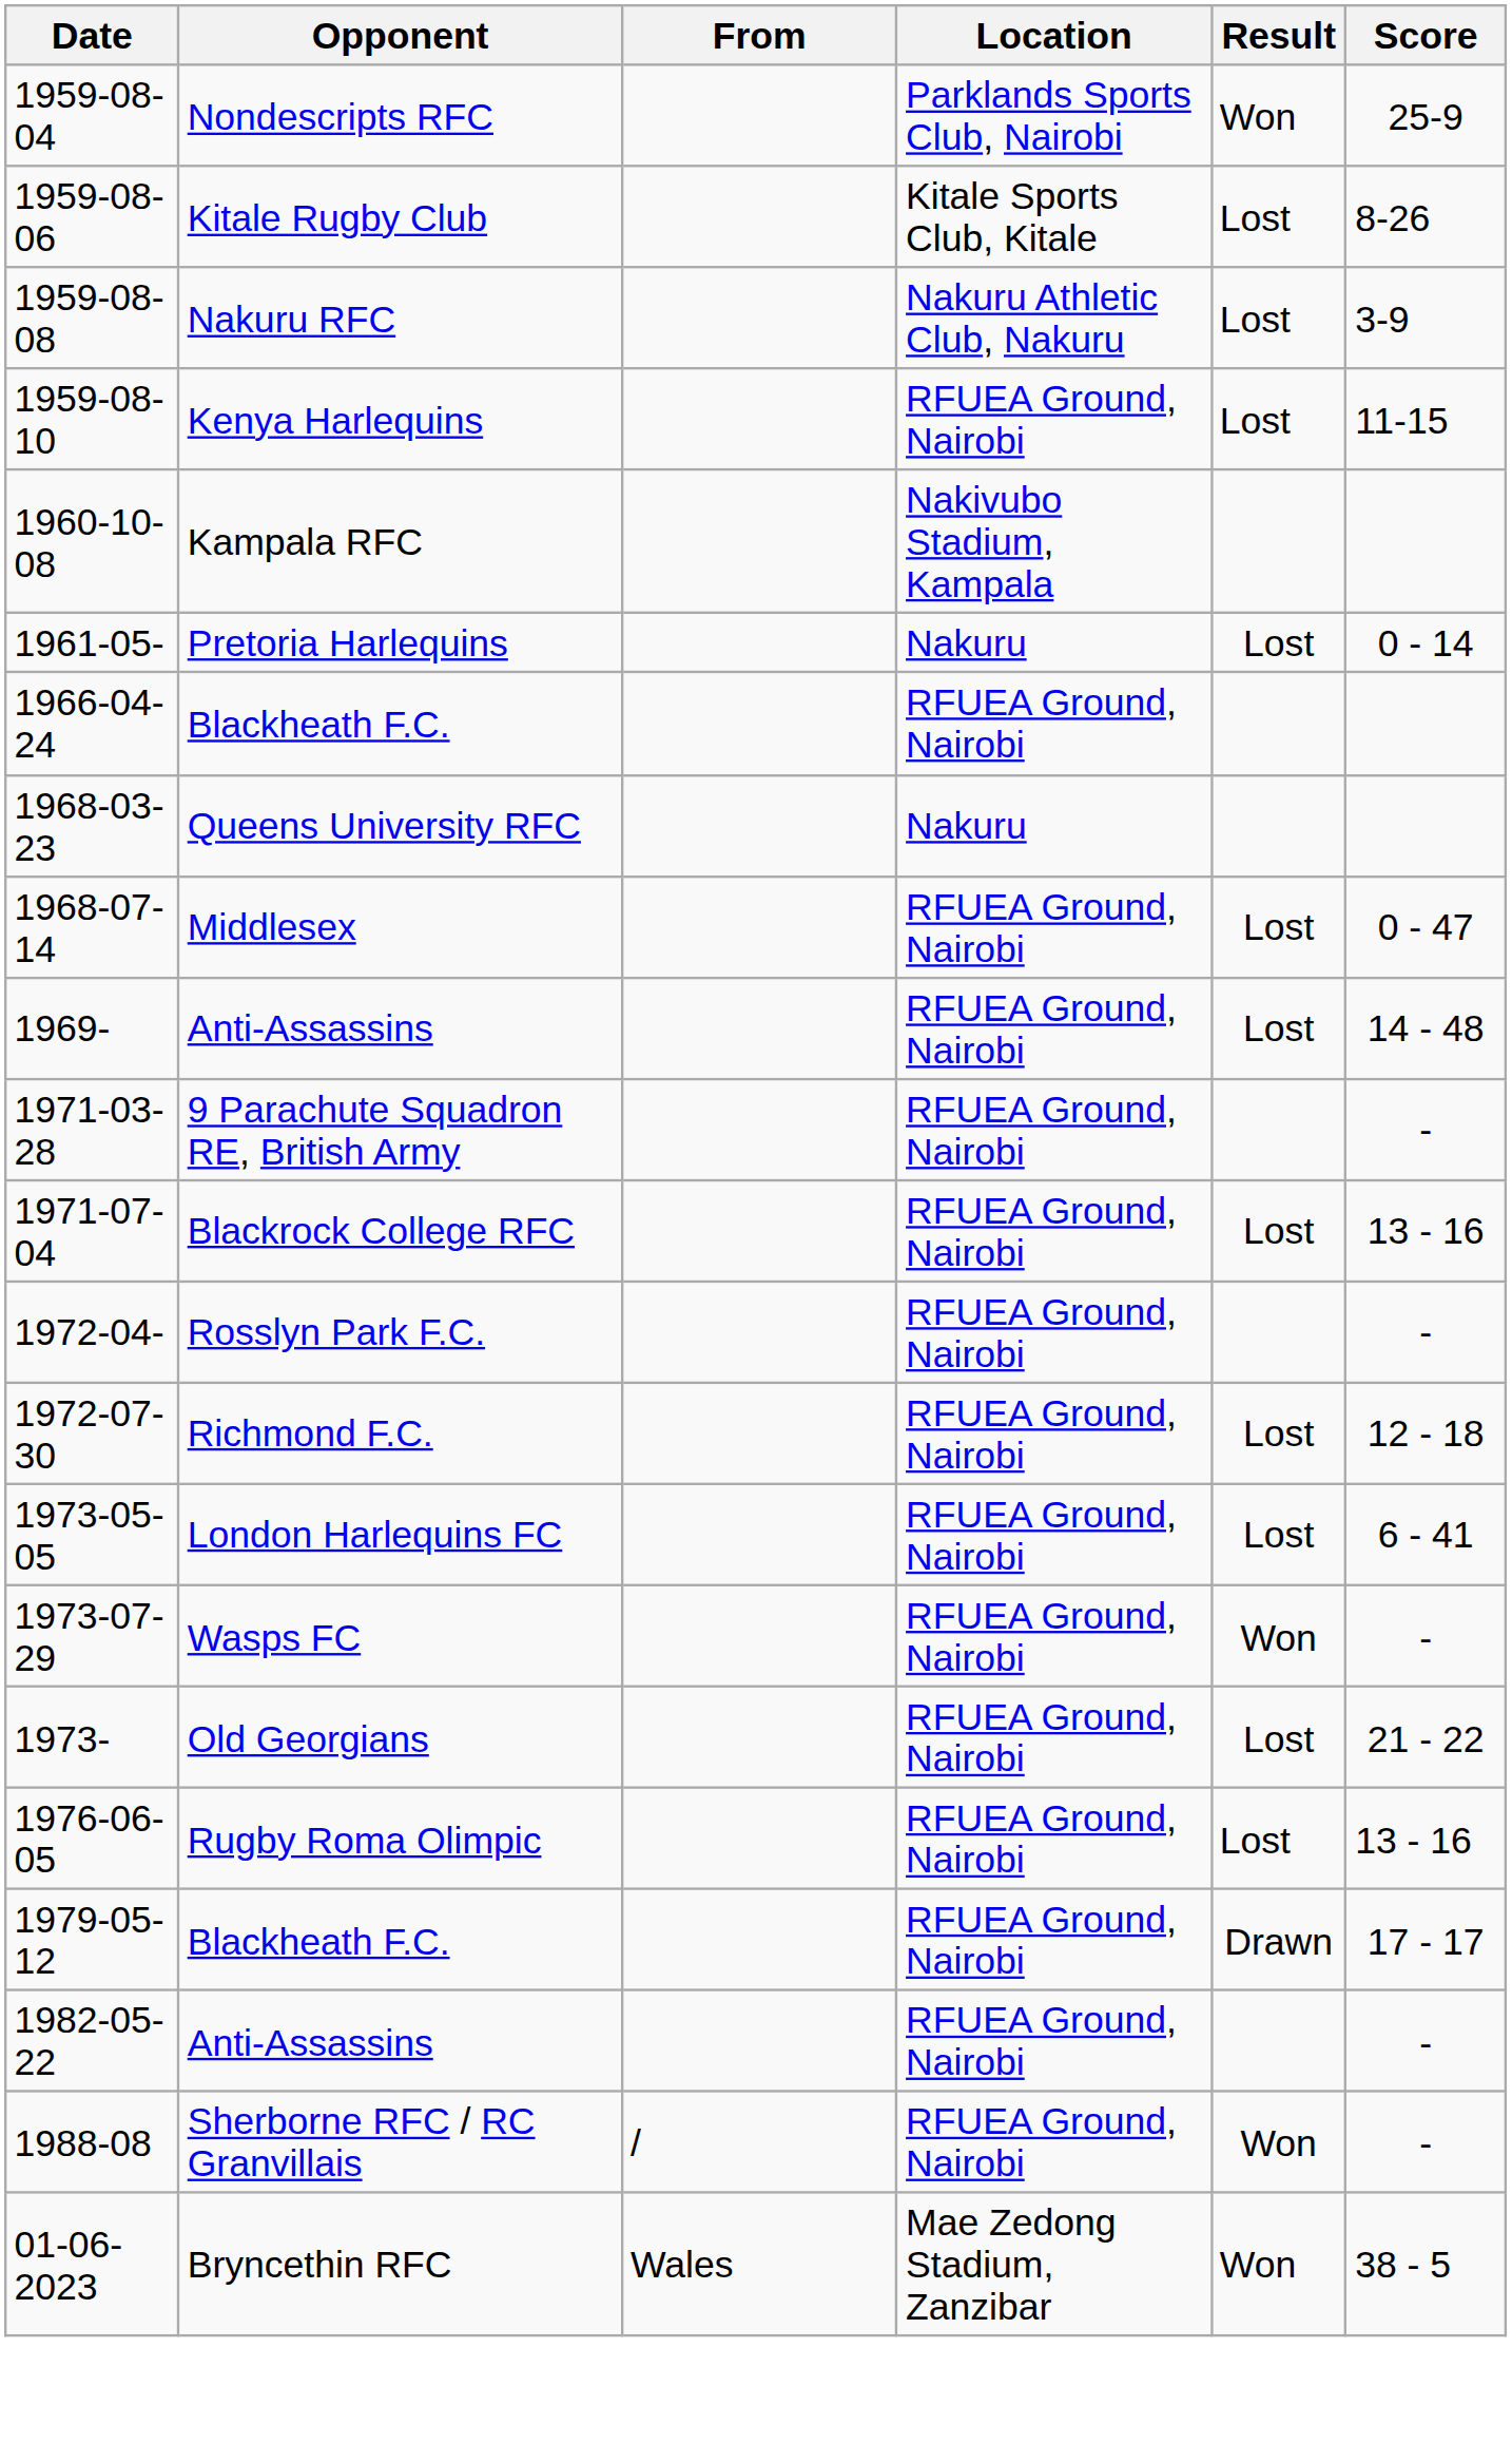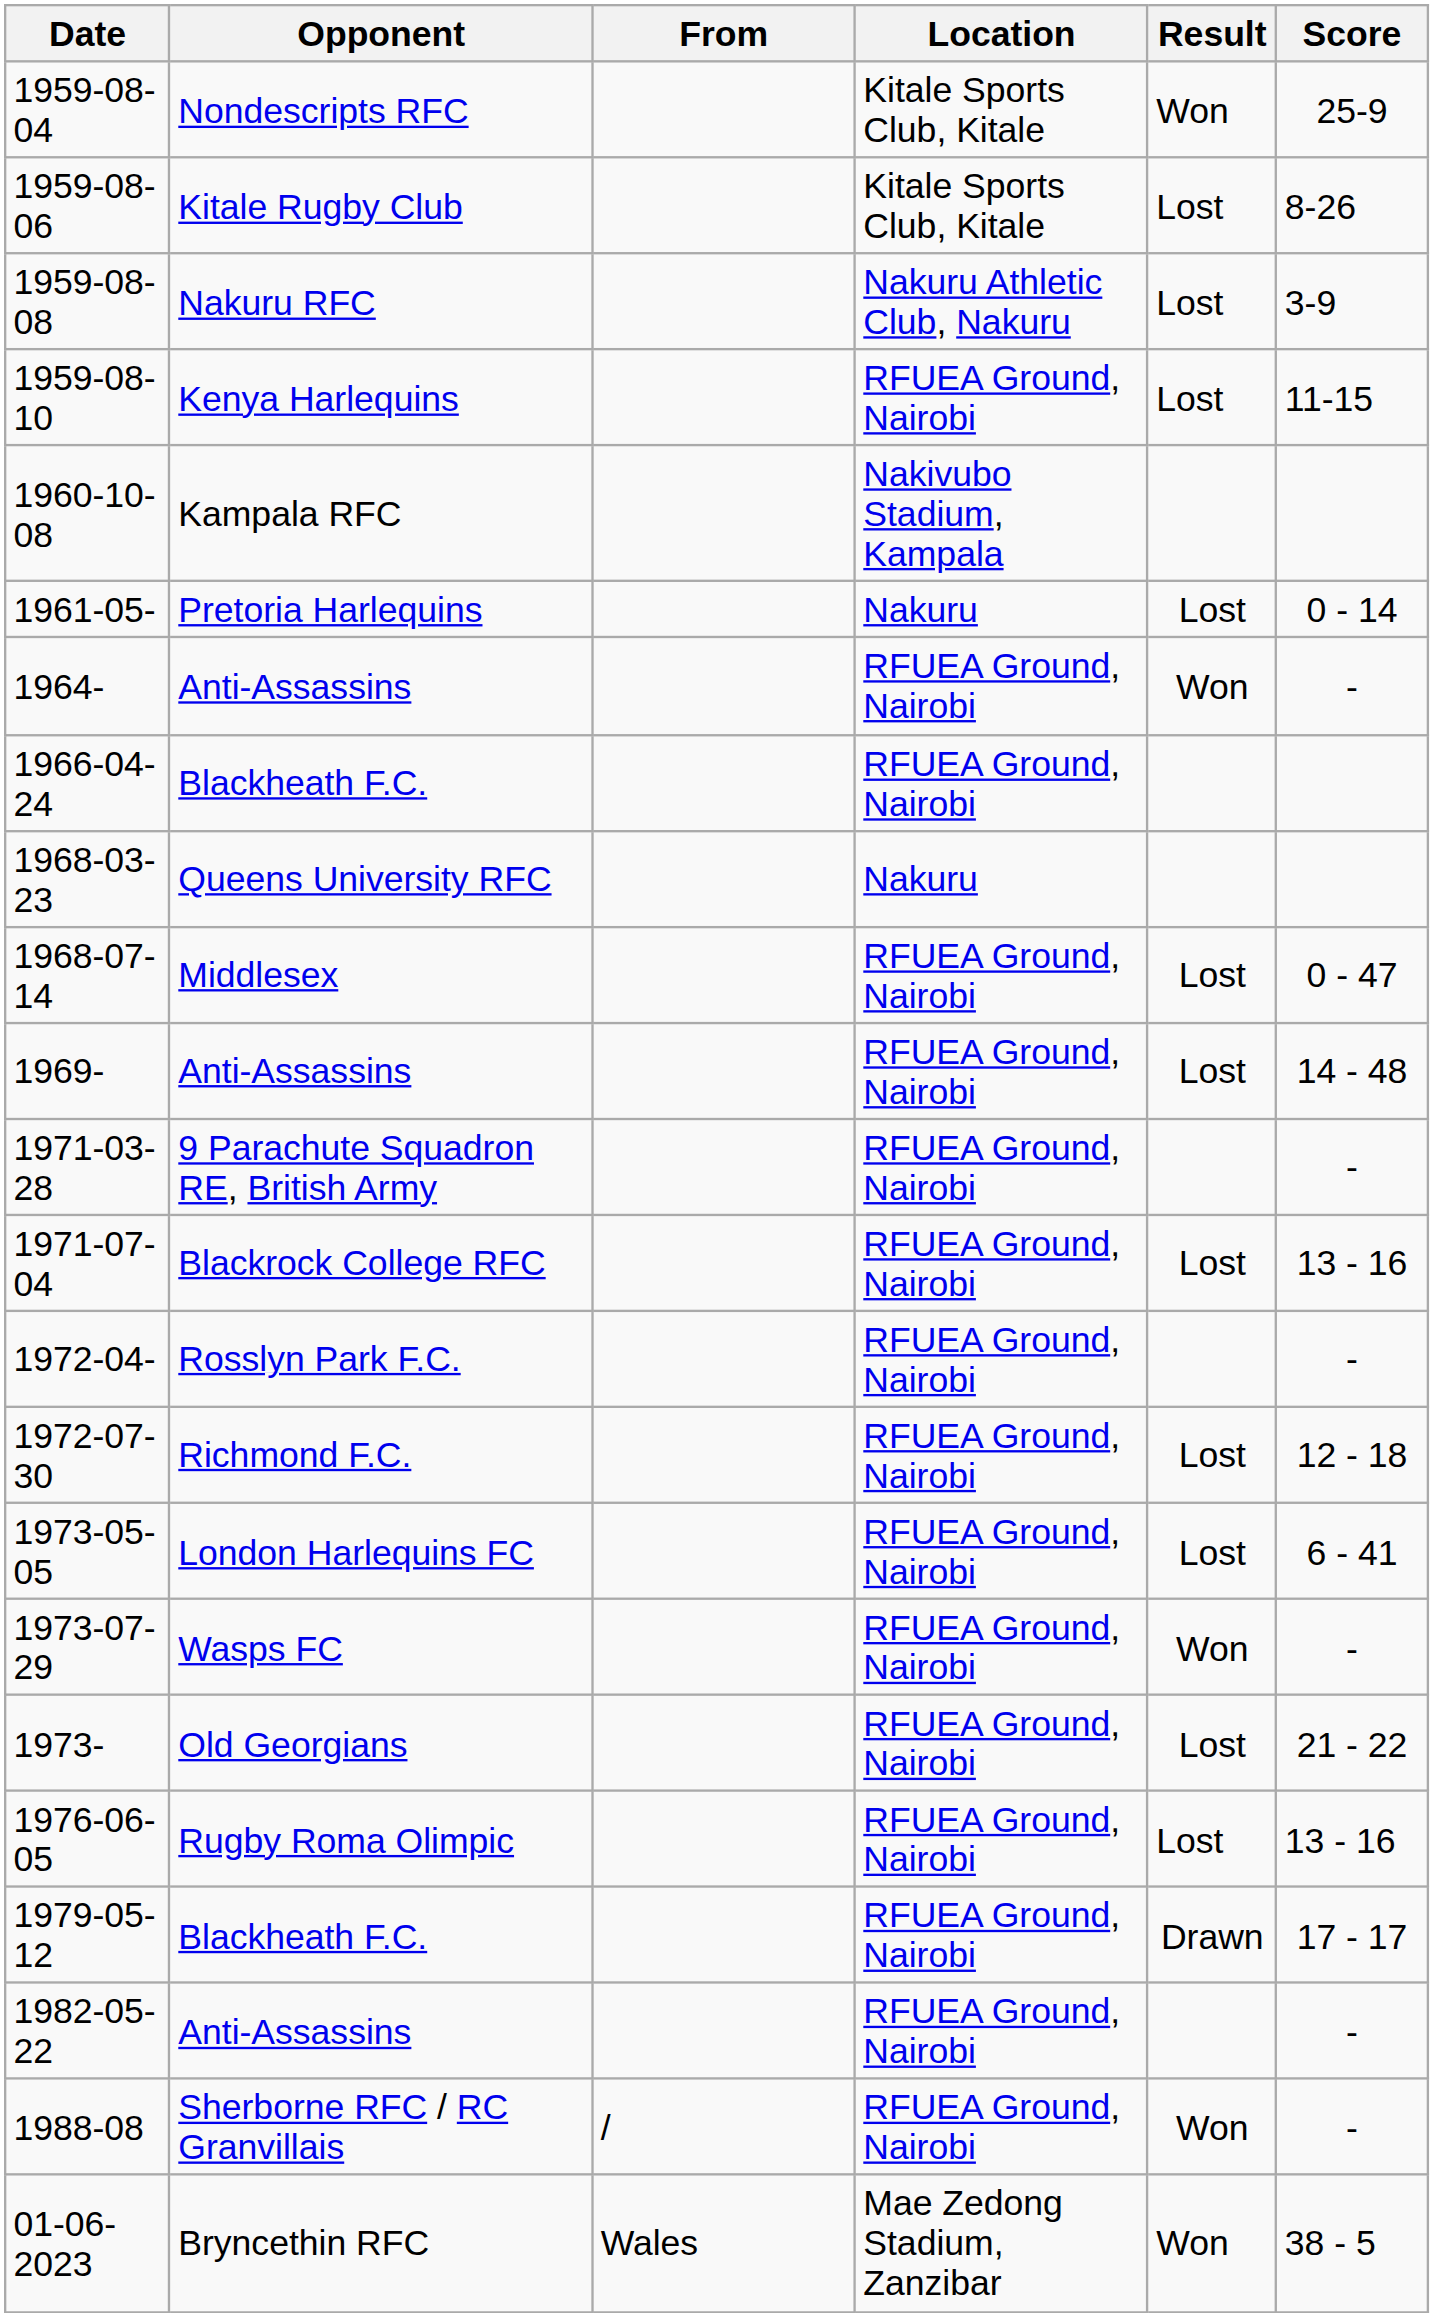1959-08-04 | Location: Parklands Sports Club, Nairobi -> Kitale Sports Club, Kitale
+ row: 1964- | Anti-Assassins | RFUEA Ground, Nairobi | Won | -
